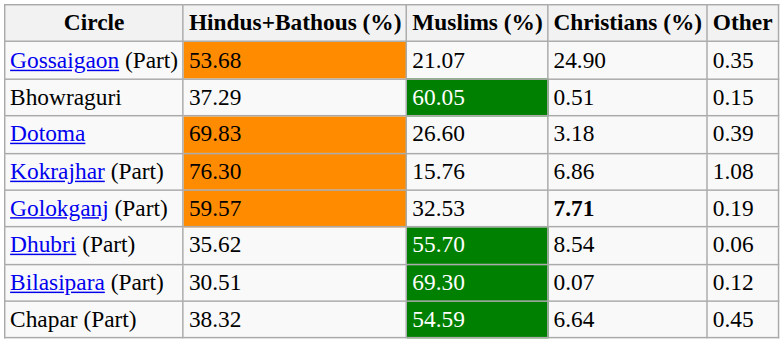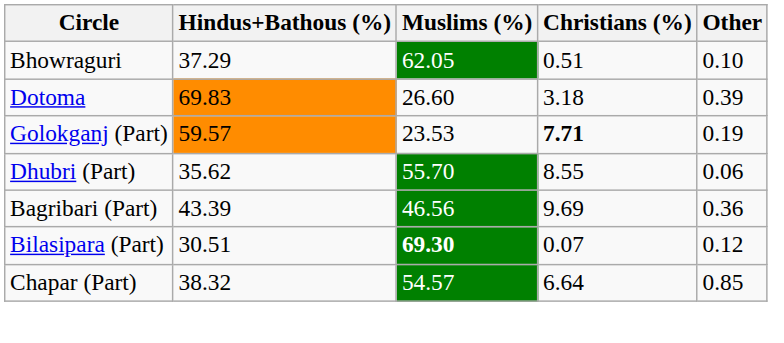- row: Gossaigaon (Part) | 53.68 | 21.07 | 24.90 | 0.35
Bhowraguri | Muslims (%): 60.05 -> 62.05
Bhowraguri | Other: 0.15 -> 0.10
- row: Kokrajhar (Part) | 76.30 | 15.76 | 6.86 | 1.08
Golokganj (Part) | Muslims (%): 32.53 -> 23.53
Dhubri (Part) | Christians (%): 8.54 -> 8.55
+ row: Bagribari (Part) | 43.39 | 46.56 | 9.69 | 0.36
Bilasipara (Part) | Muslims (%): normal -> bold
Chapar (Part) | Muslims (%): 54.59 -> 54.57
Chapar (Part) | Other: 0.45 -> 0.85
